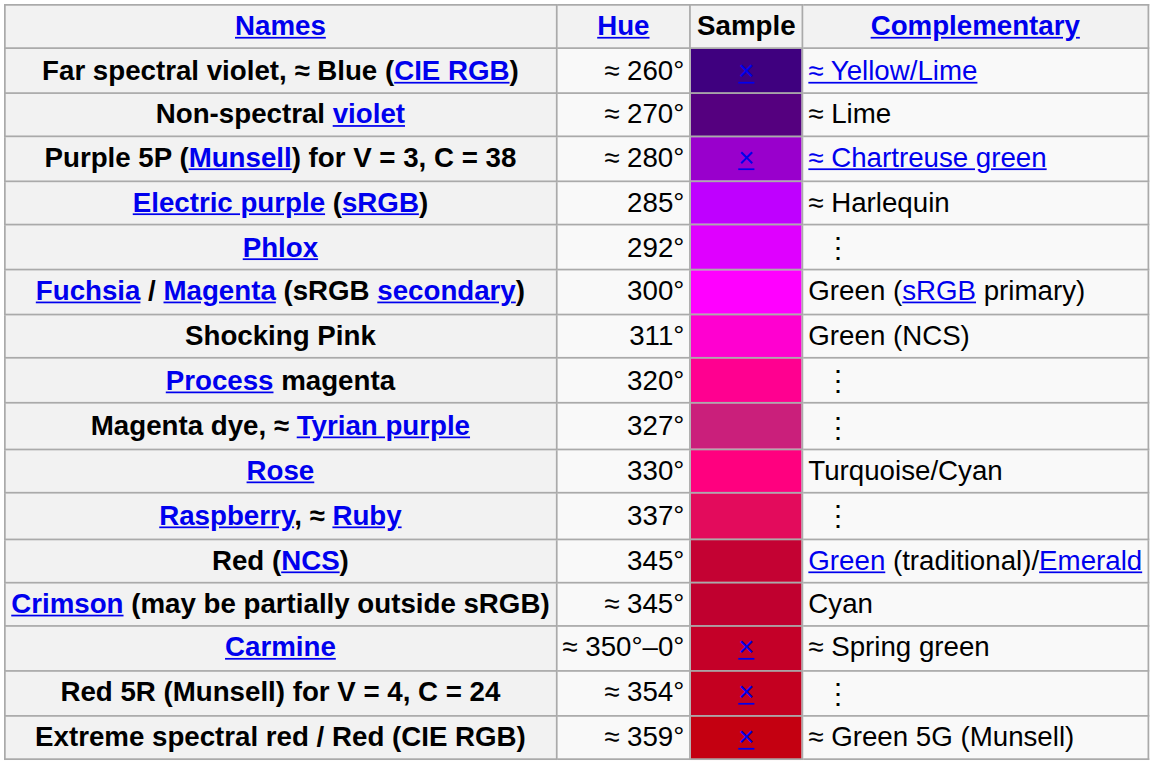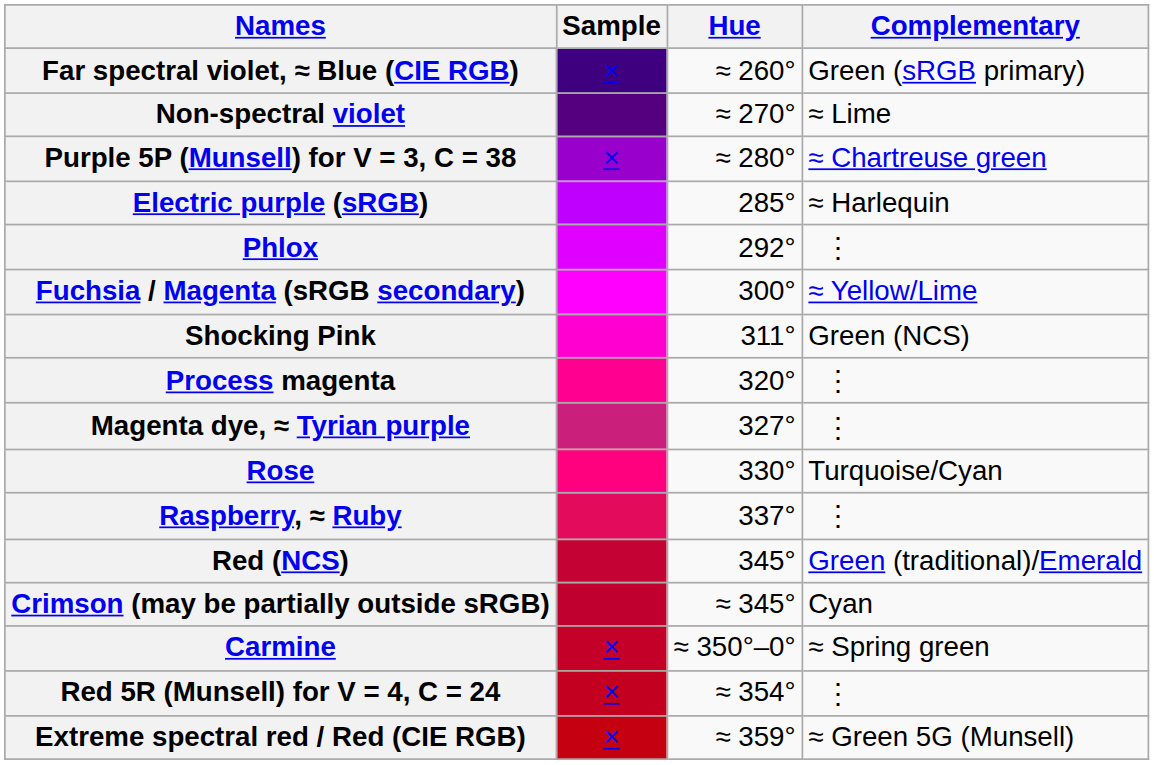columns swapped: Sample <-> Hue
Far spectral violet, ≈ Blue (CIE RGB) | Complementary: ≈ Yellow/Lime -> Green (sRGB primary)
Fuchsia / Magenta (sRGB secondary) | Complementary: Green (sRGB primary) -> ≈ Yellow/Lime
